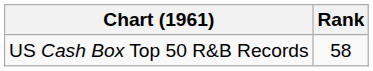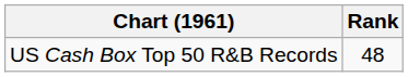US Cash Box Top 50 R&B Records | Rank: 58 -> 48
